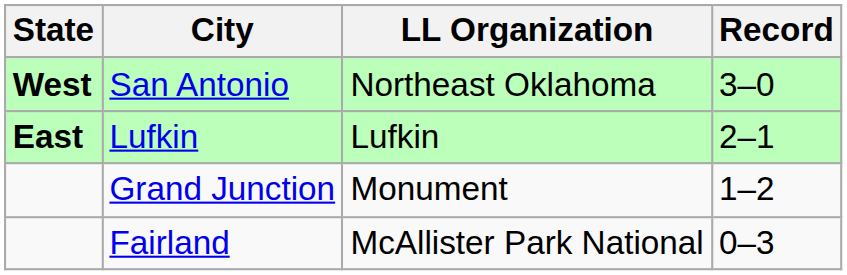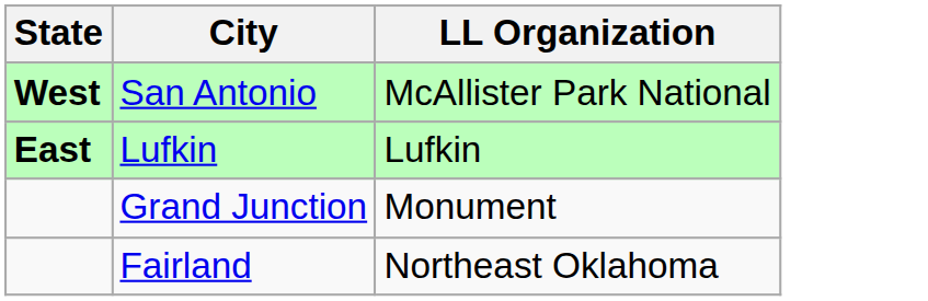- column: Record | 3–0 | 2–1 | 1–2 | 0–3
San Antonio | LL Organization: Northeast Oklahoma -> McAllister Park National
Fairland | LL Organization: McAllister Park National -> Northeast Oklahoma
